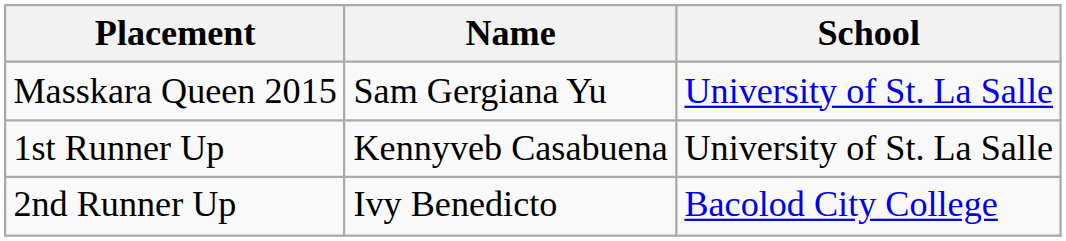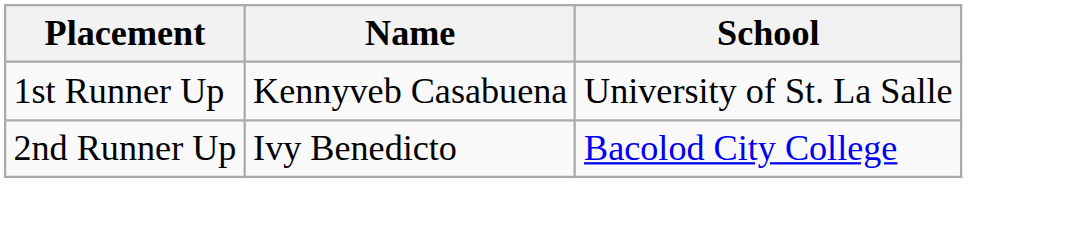- row: Masskara Queen 2015 | Sam Gergiana Yu | University of St. La Salle
